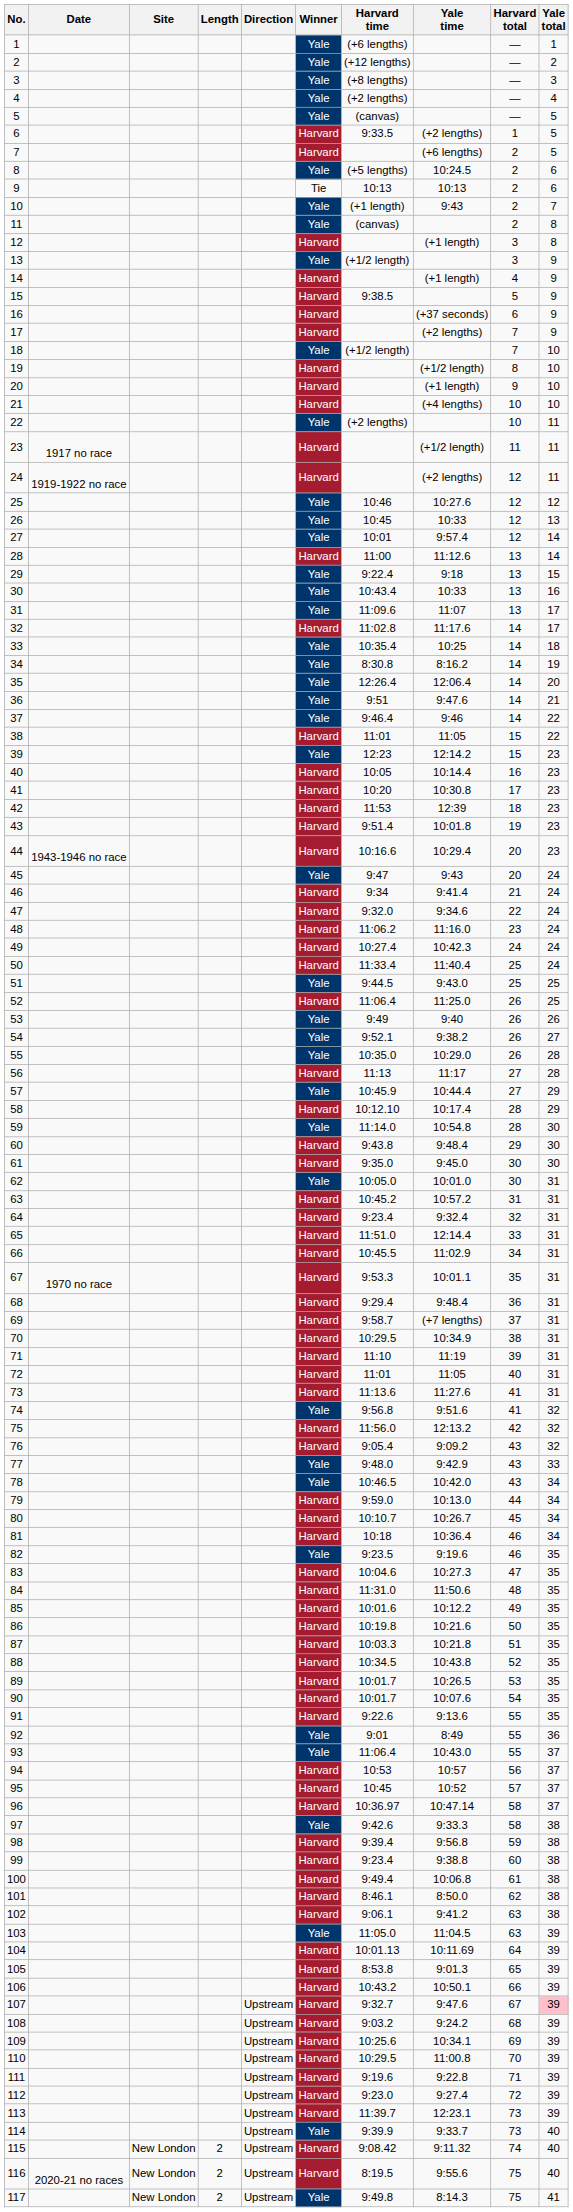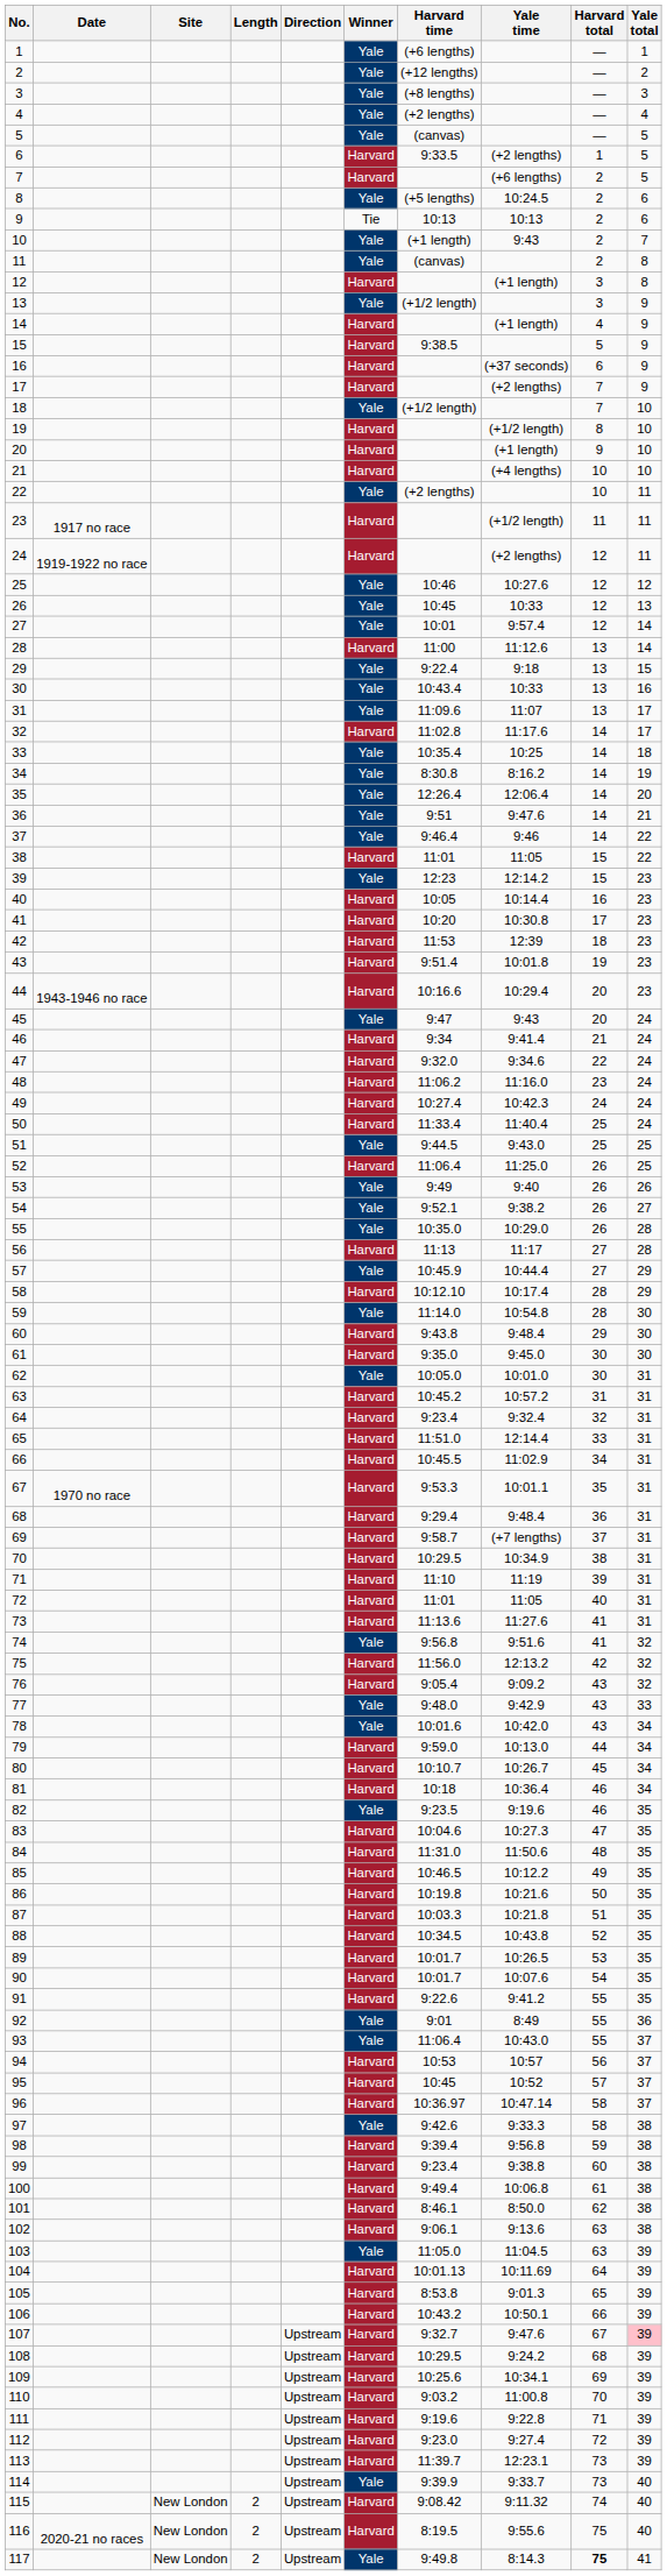78 | Harvard time: 10:46.5 -> 10:01.6
85 | Harvard time: 10:01.6 -> 10:46.5
91 | Yale time: 9:13.6 -> 9:41.2
102 | Yale time: 9:41.2 -> 9:13.6
108 | Harvard time: 9:03.2 -> 10:29.5
110 | Harvard time: 10:29.5 -> 9:03.2
117 | Harvard total: normal -> bold
